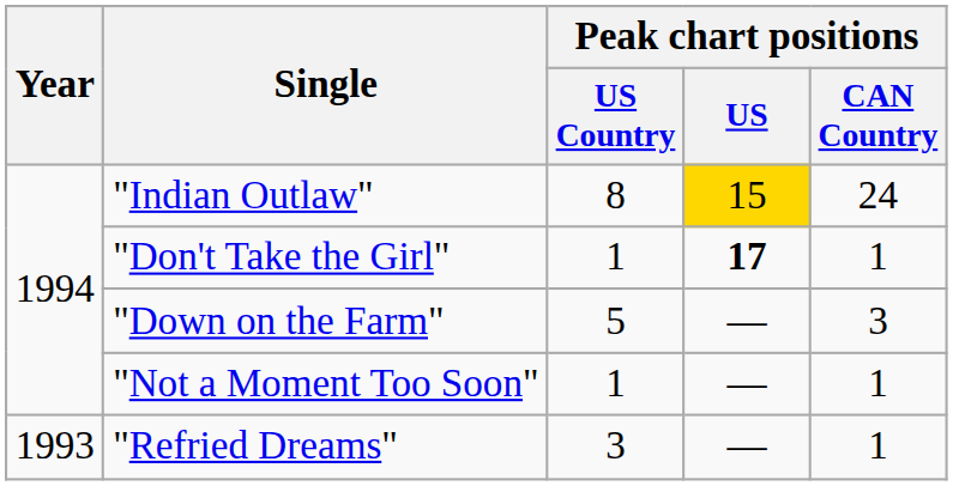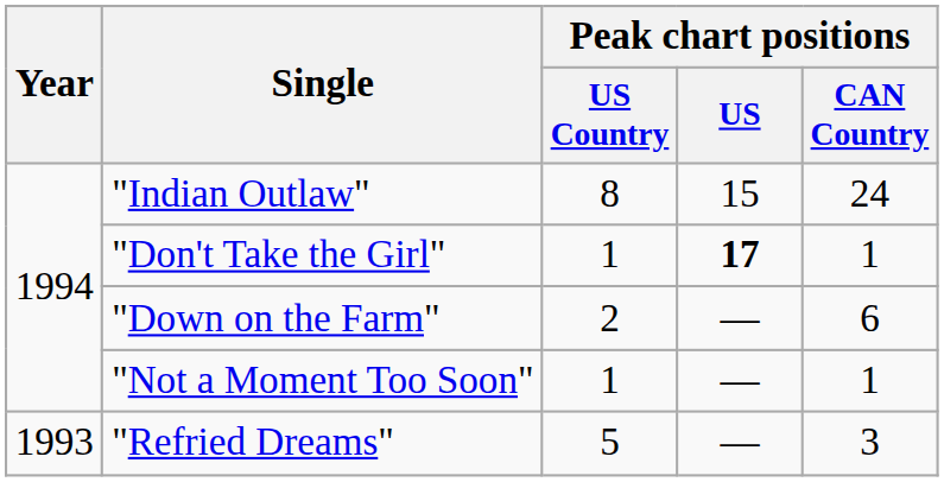"Indian Outlaw" | Peak chart positions / US: gold background -> no background
"Down on the Farm" | Peak chart positions / US Country: 5 -> 2
"Down on the Farm" | Peak chart positions / CAN Country: 3 -> 6
"Refried Dreams" | Peak chart positions / US Country: 3 -> 5
"Refried Dreams" | Peak chart positions / CAN Country: 1 -> 3
